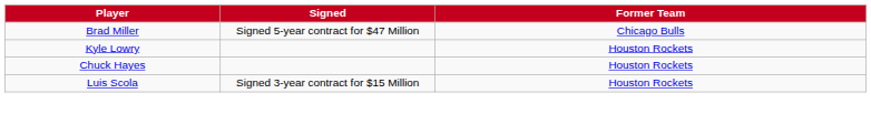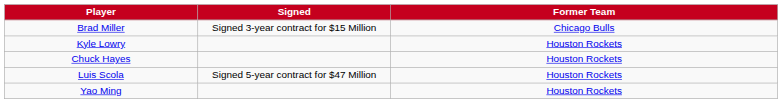Brad Miller | Signed: Signed 5-year contract for $47 Million -> Signed 3-year contract for $15 Million
Luis Scola | Signed: Signed 3-year contract for $15 Million -> Signed 5-year contract for $47 Million
+ row: Yao Ming | Houston Rockets
